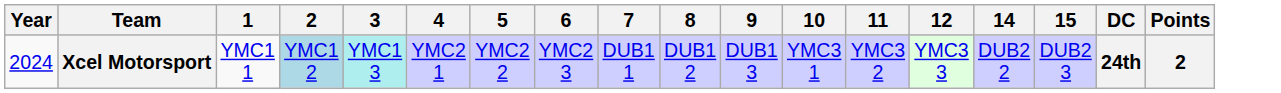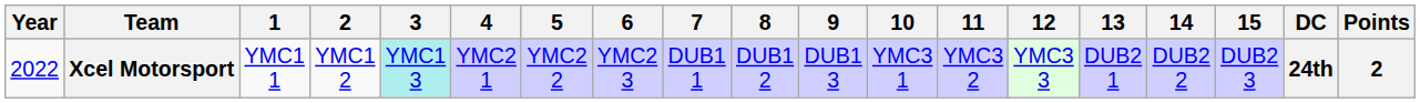+ column: 13 | DUB2 1
Xcel Motorsport | Year: 2024 -> 2022
Xcel Motorsport | 2: lightblue background -> no background
